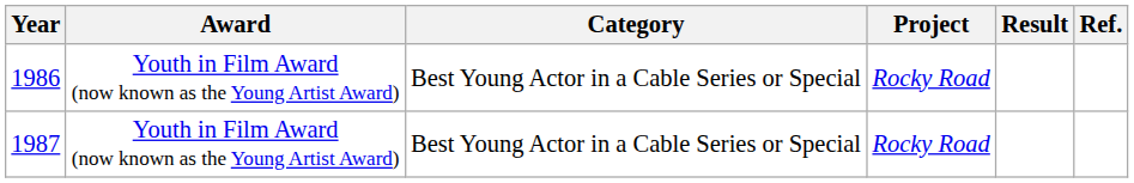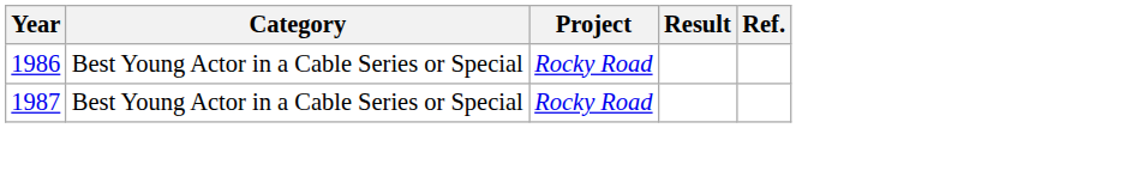- column: Award | Youth in Film Award (now known as the Young Artist Award) | Youth in Film Award (now known as the Young Artist Award)
